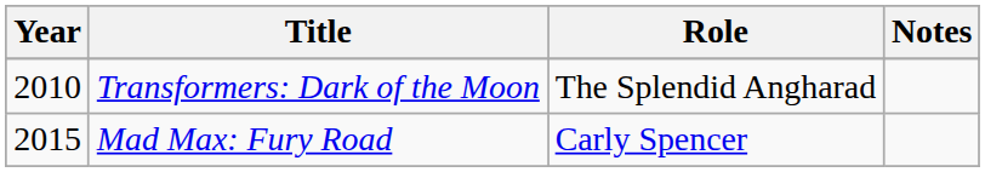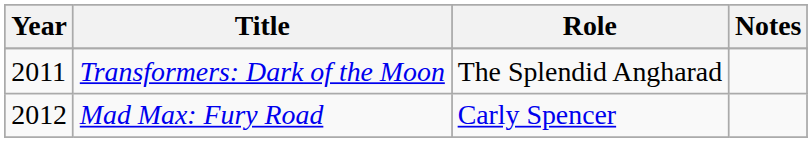Transformers: Dark of the Moon | Year: 2010 -> 2011
Mad Max: Fury Road | Year: 2015 -> 2012
